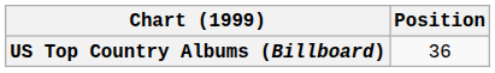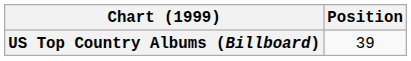US Top Country Albums (Billboard) | Position: 36 -> 39
